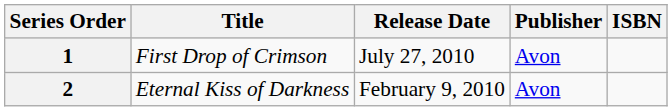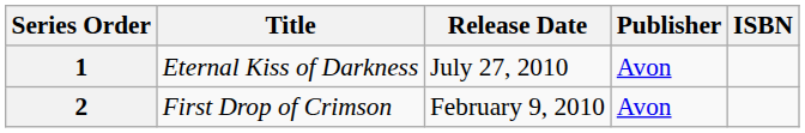1 | Title: First Drop of Crimson -> Eternal Kiss of Darkness
2 | Title: Eternal Kiss of Darkness -> First Drop of Crimson
